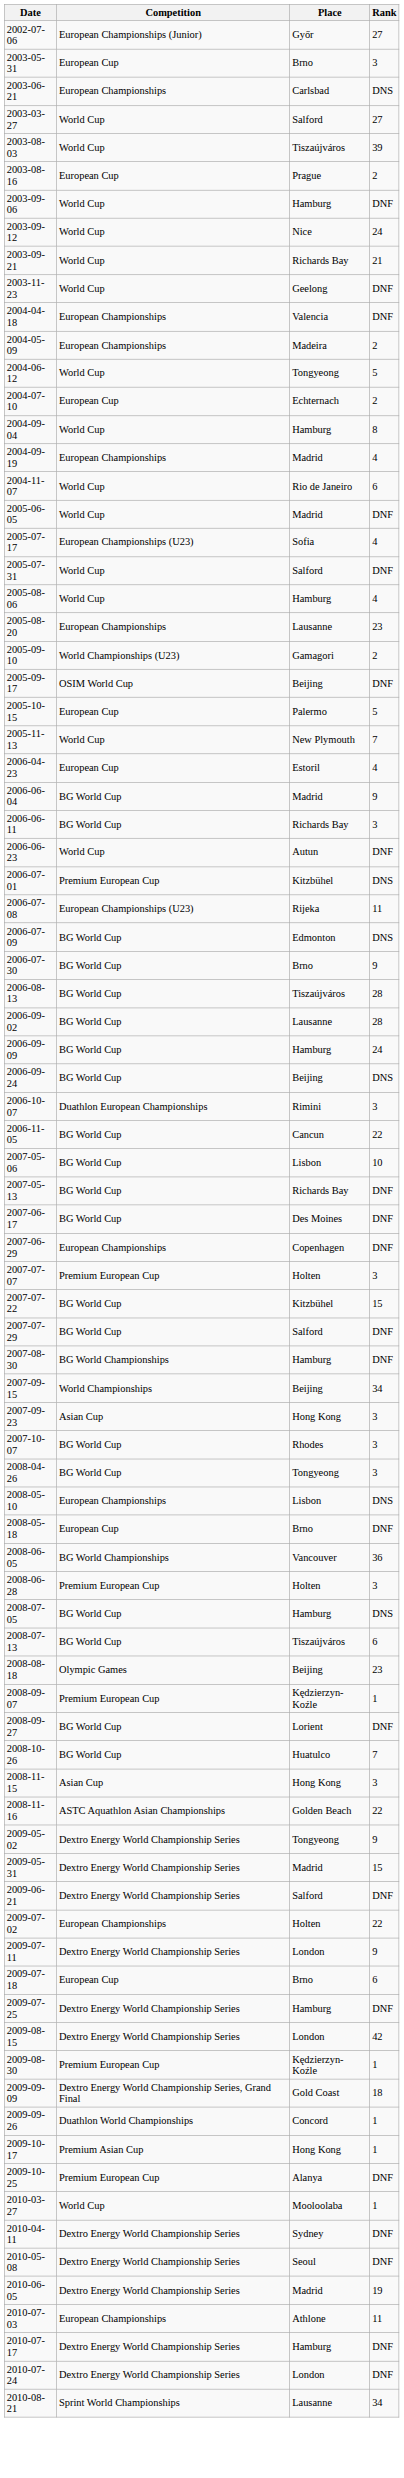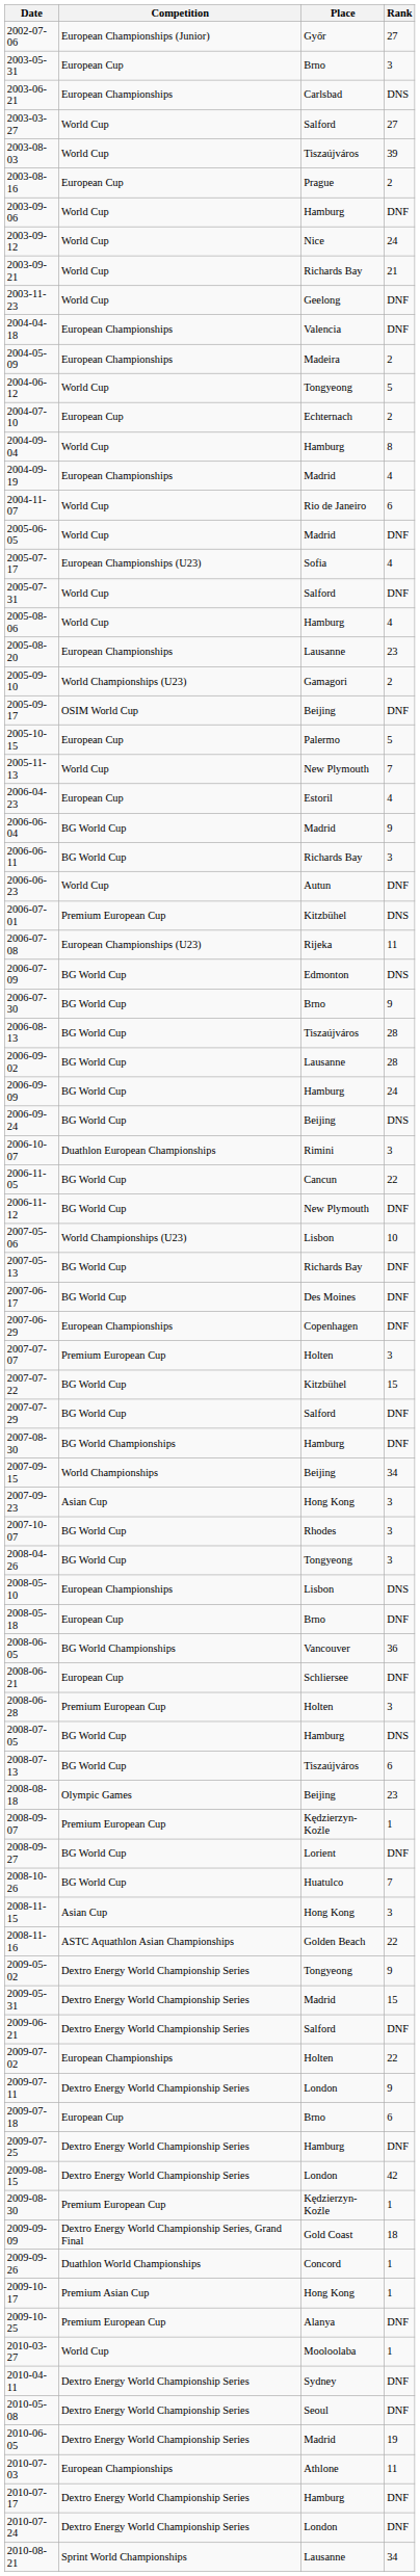+ row: 2006-11-12 | BG World Cup | New Plymouth | DNF
2007-05-06 | Competition: BG World Cup -> World Championships (U23)
+ row: 2008-06-21 | European Cup | Schliersee | DNF
